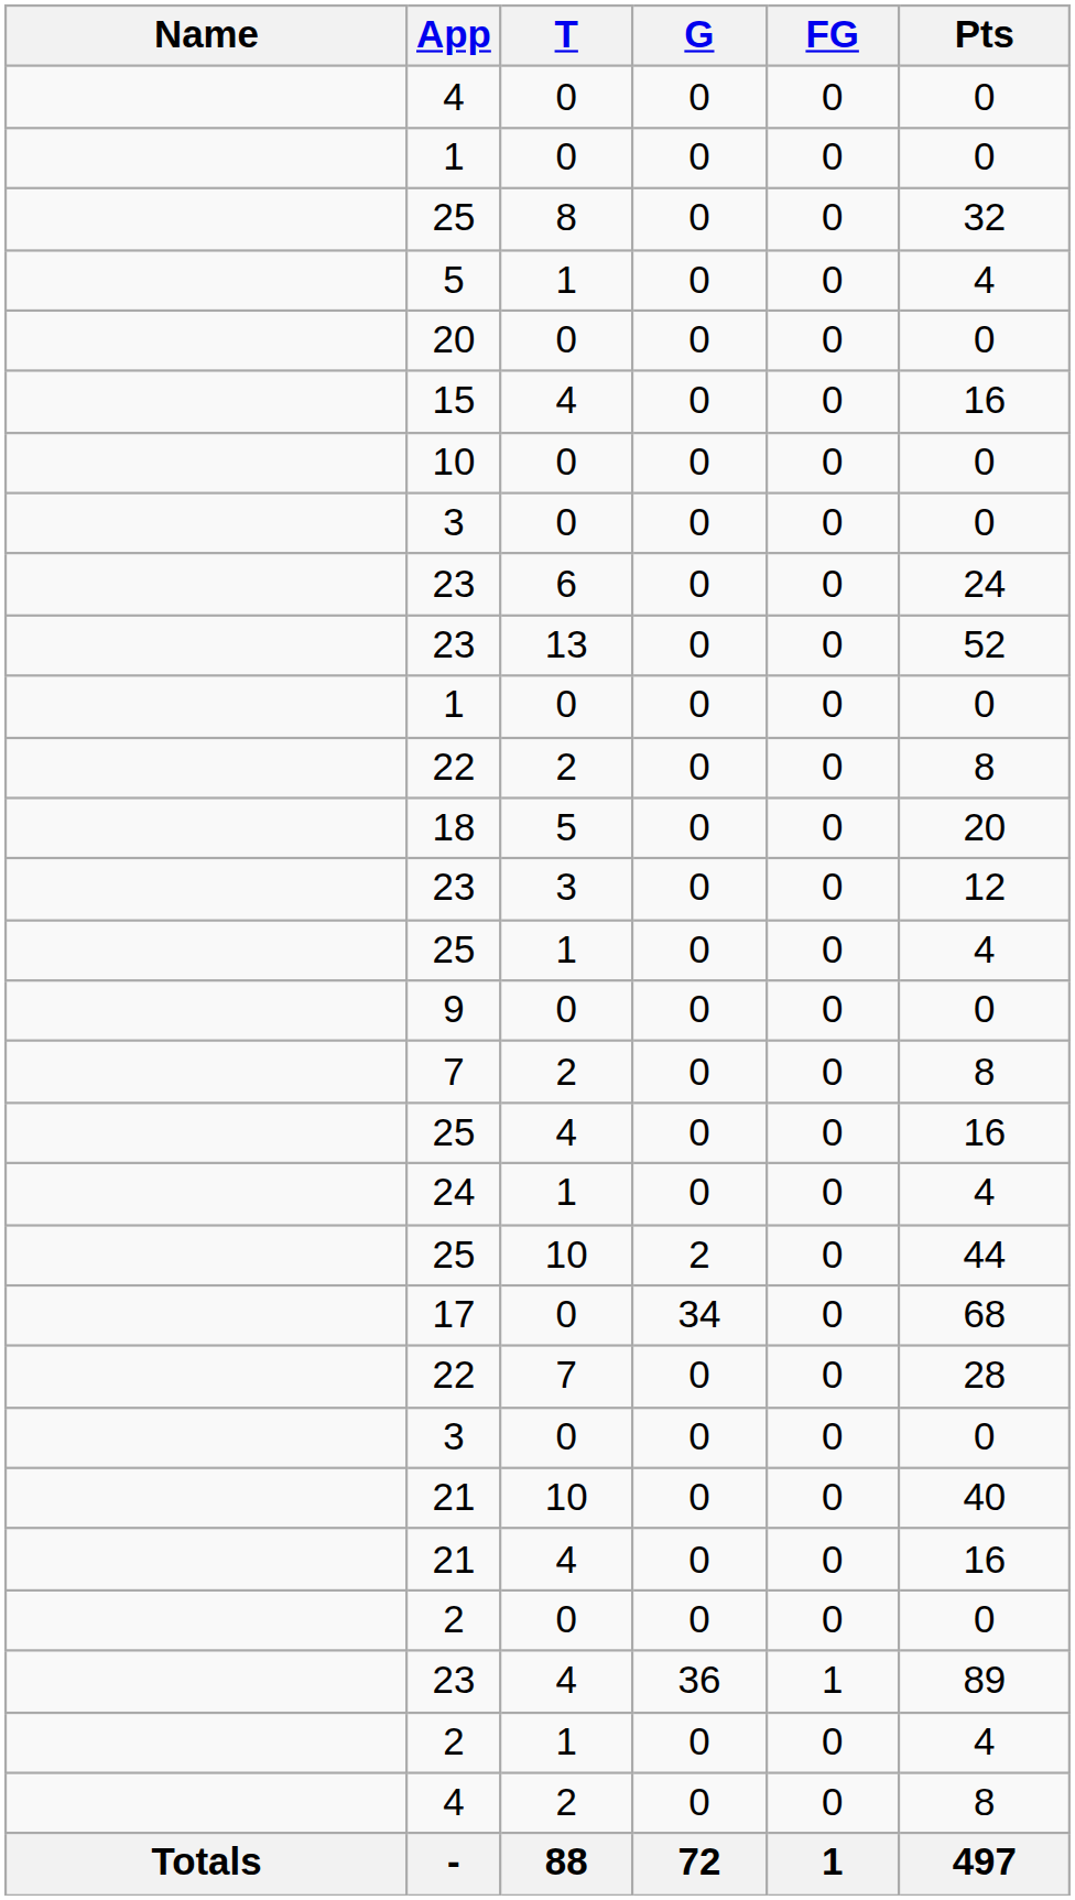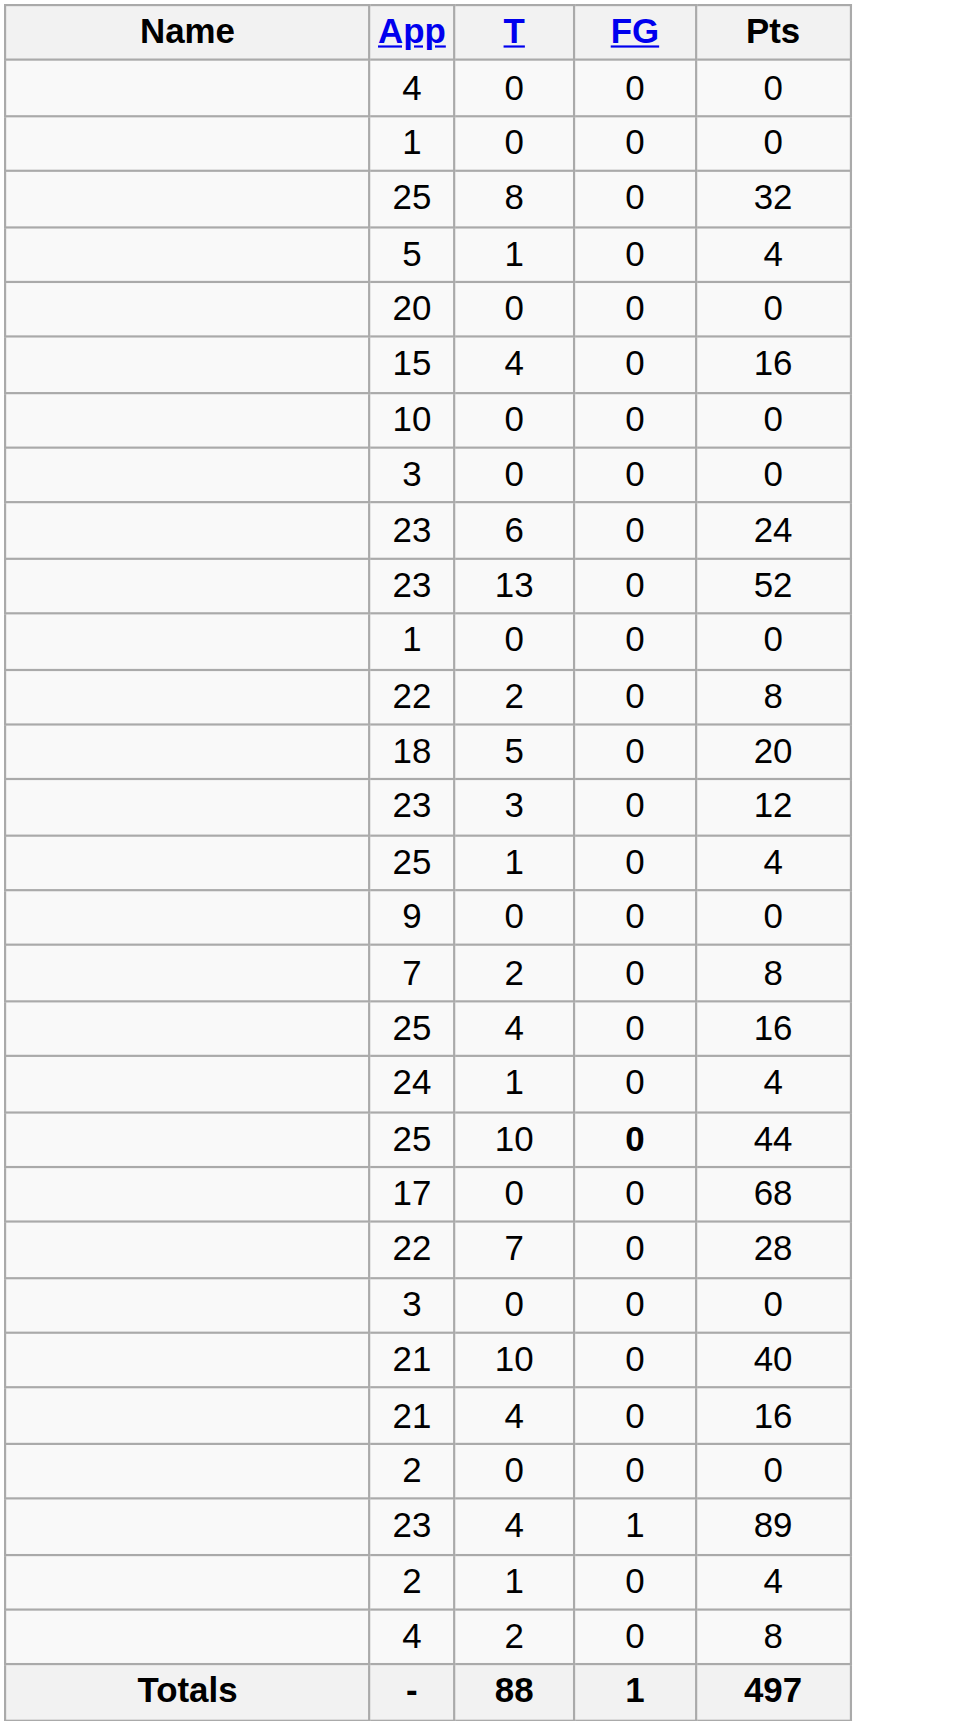- column: G | 0 | 0 | 0 | 0 | 0 | 0 | 0 | 0 | 0 | 0 | 0 | 0 | 0 | 0 | 0 | 0 | 0 | 0 | 0 | 2 | 34 | 0 | 0 | 0 | 0 | 0 | 36 | 0 | 0 | 72
25 / 10 | FG: normal -> bold
